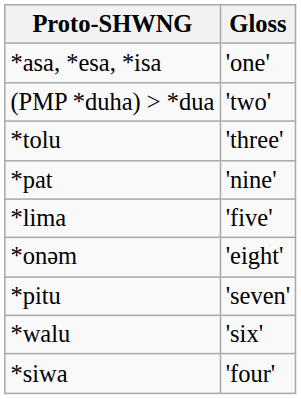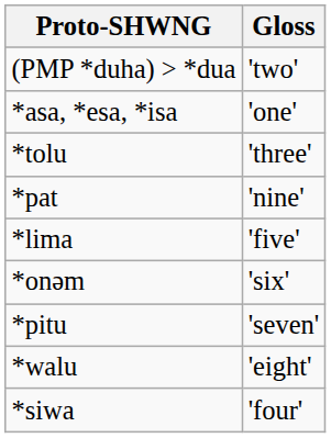rows swapped: *asa, *esa, *isa <-> (PMP *duha) > *dua
*onəm | Gloss: 'eight' -> 'six'
*walu | Gloss: 'six' -> 'eight'
